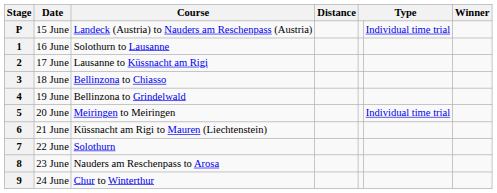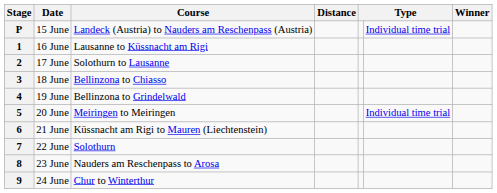1 | Course: Solothurn to Lausanne -> Lausanne to Küssnacht am Rigi
2 | Course: Lausanne to Küssnacht am Rigi -> Solothurn to Lausanne
